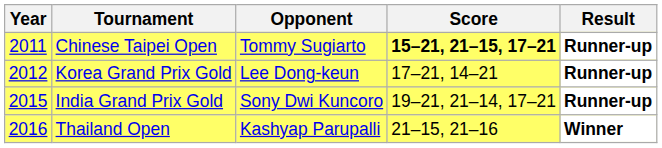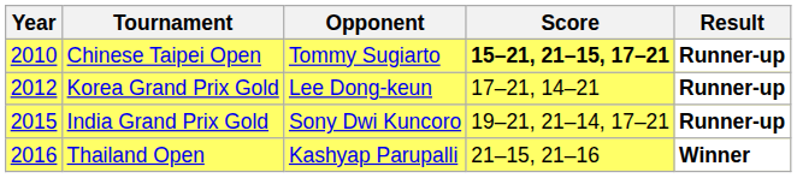Chinese Taipei Open | Year: 2011 -> 2010
